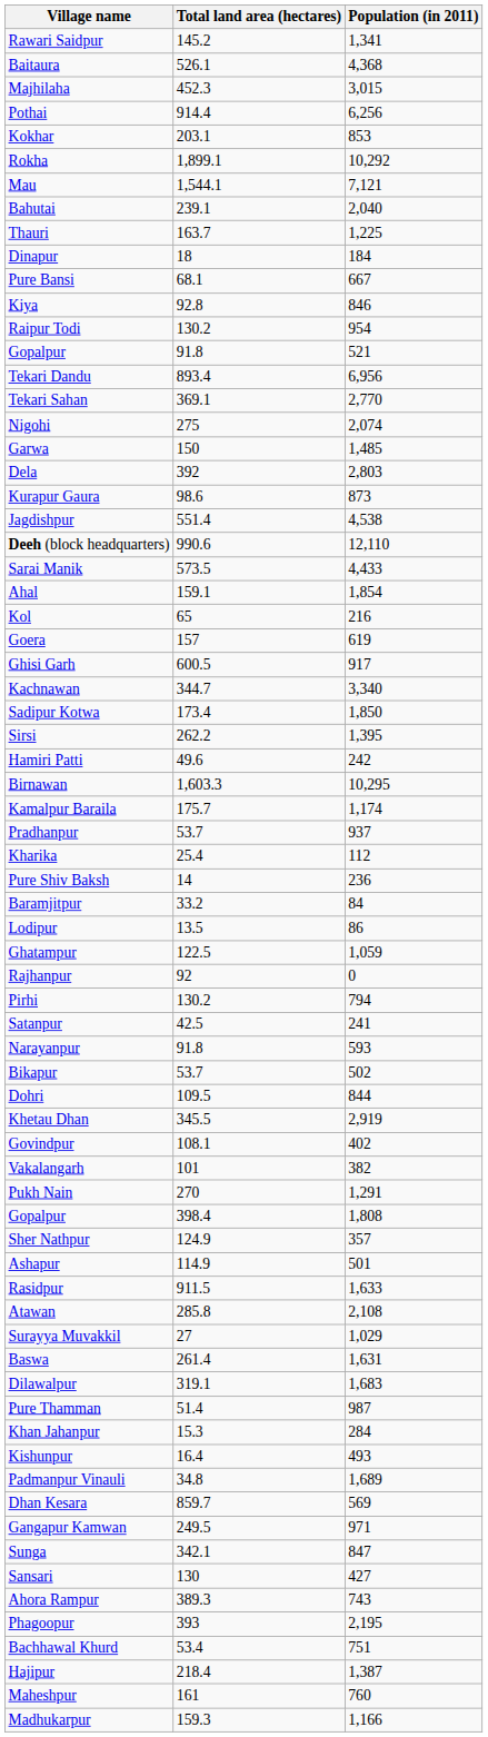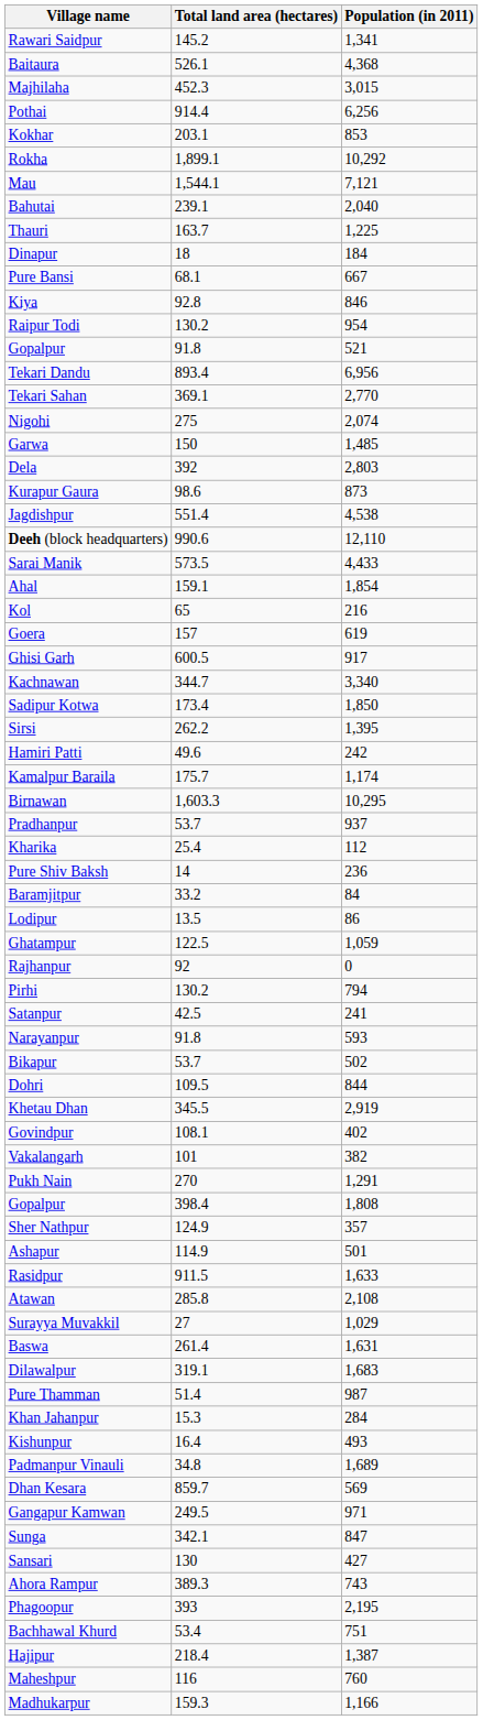rows swapped: Kamalpur Baraila <-> Birnawan
Maheshpur | Total land area (hectares): 161 -> 116
